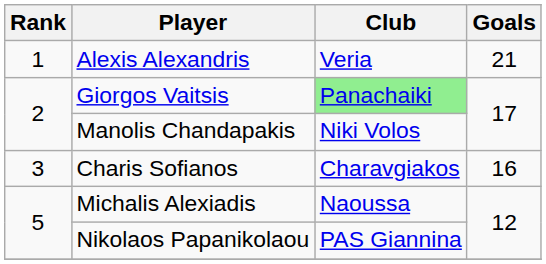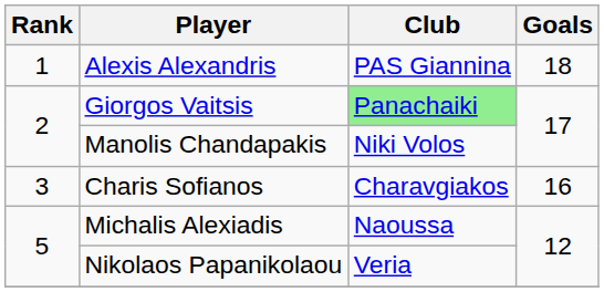Alexis Alexandris | Club: Veria -> PAS Giannina
Alexis Alexandris | Goals: 21 -> 18
Nikolaos Papanikolaou | Club: PAS Giannina -> Veria
